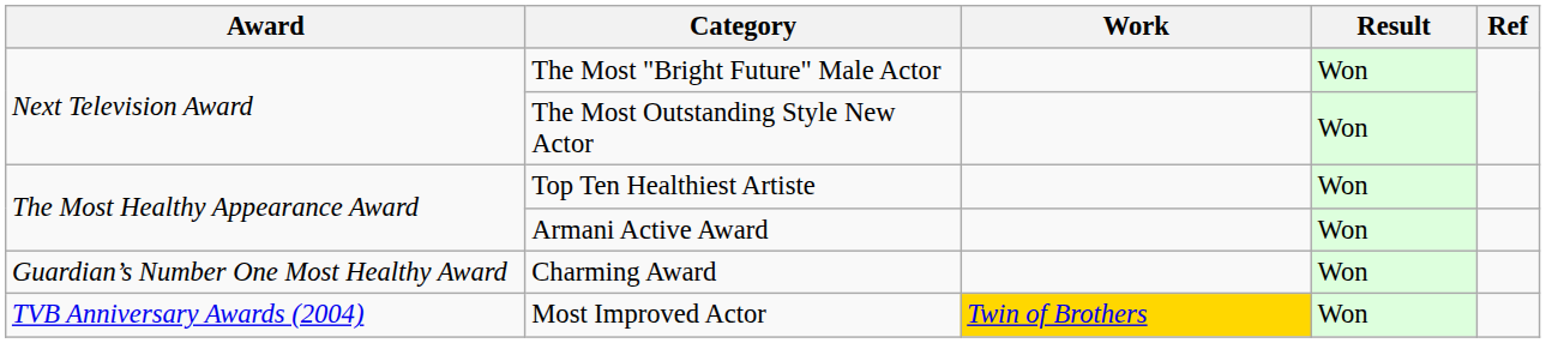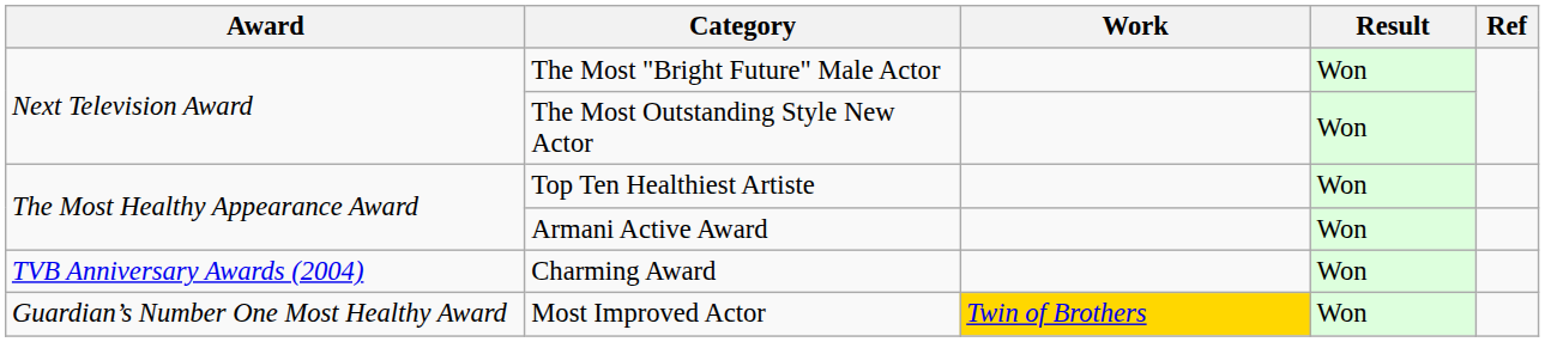Charming Award | Award: Guardian’s Number One Most Healthy Award -> TVB Anniversary Awards (2004)
Most Improved Actor | Award: TVB Anniversary Awards (2004) -> Guardian’s Number One Most Healthy Award
